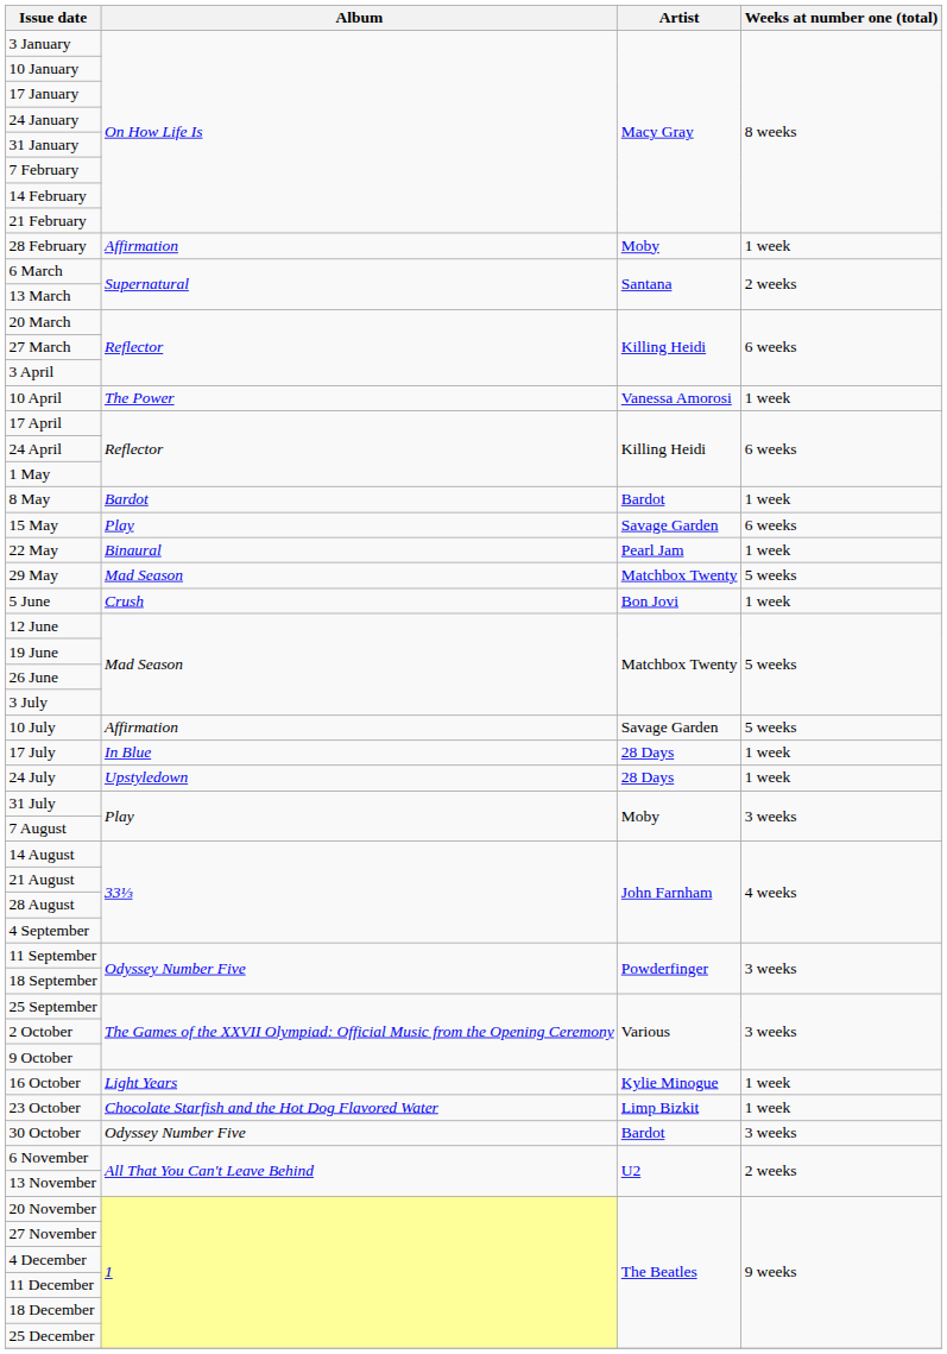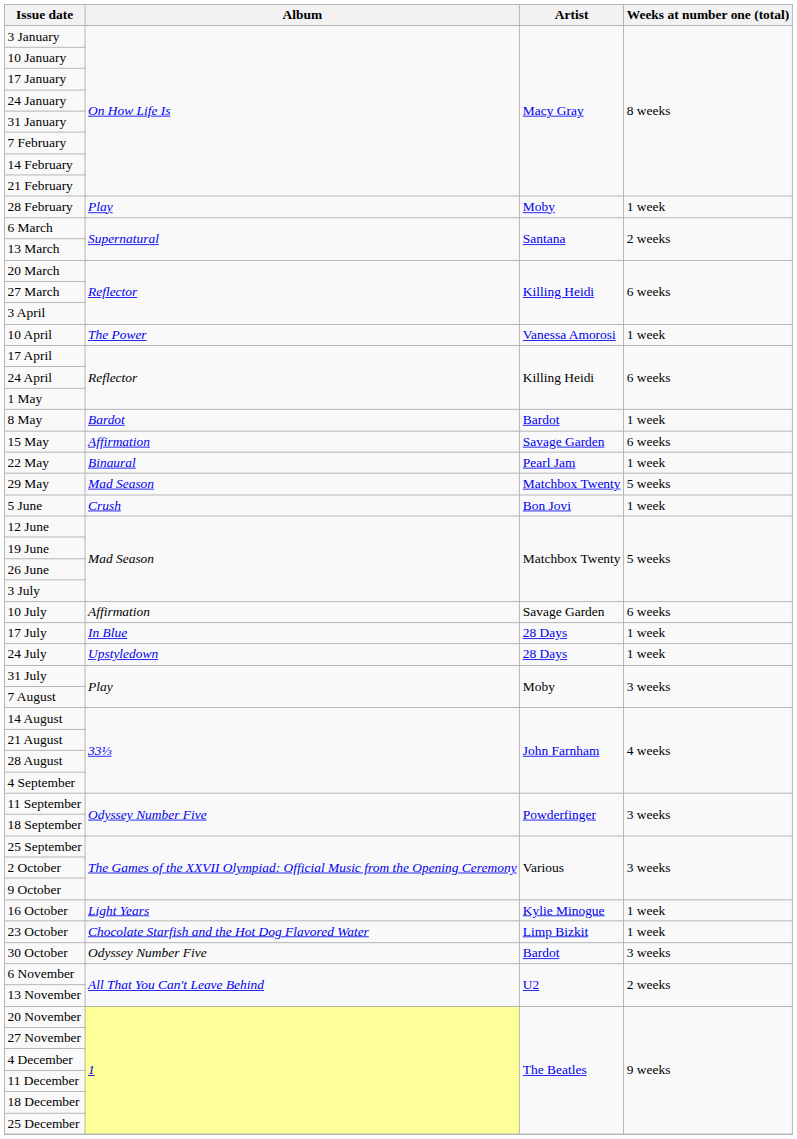28 February | Album: Affirmation -> Play
15 May | Album: Play -> Affirmation
10 July | Weeks at number one (total): 5 weeks -> 6 weeks
